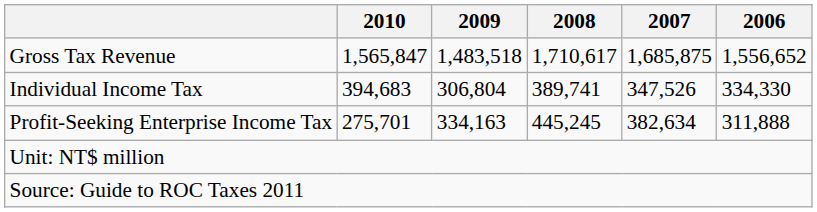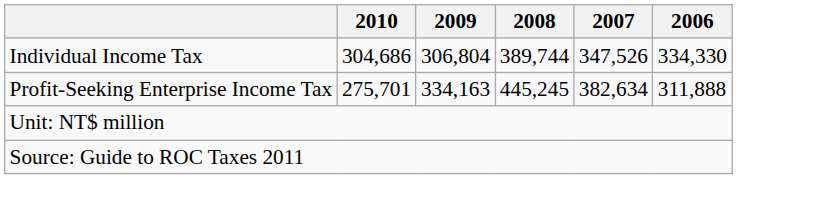- row: Gross Tax Revenue | 1,565,847 | 1,483,518 | 1,710,617 | 1,685,875 | 1,556,652
Individual Income Tax | 2010: 394,683 -> 304,686
Individual Income Tax | 2008: 389,741 -> 389,744
